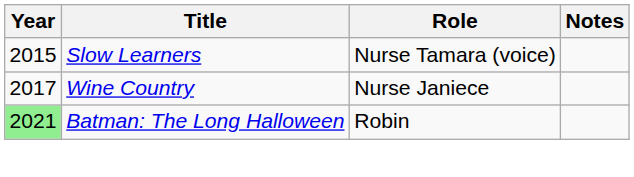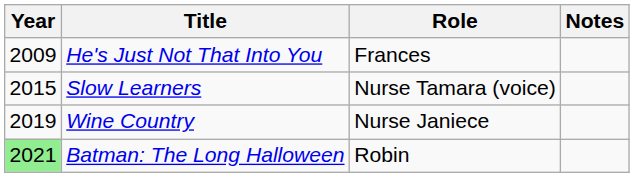+ row: 2009 | He's Just Not That Into You | Frances
Wine Country | Year: 2017 -> 2019
